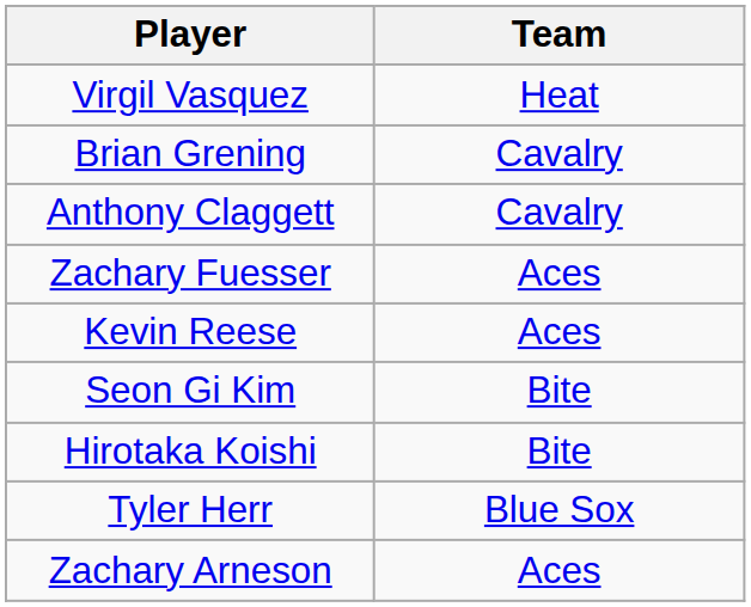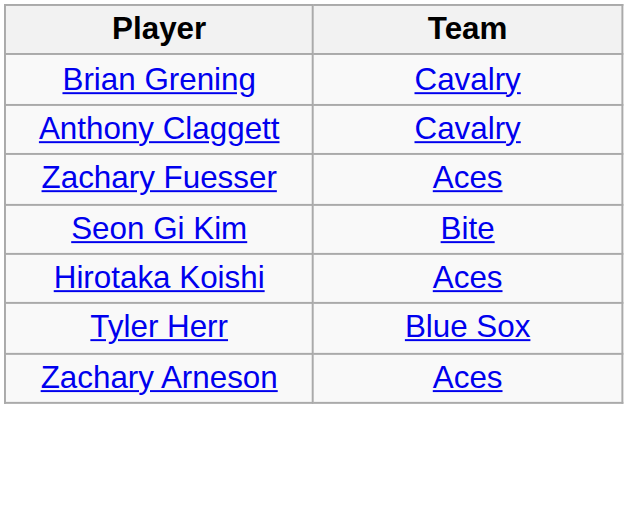- row: Virgil Vasquez | Heat
- row: Kevin Reese | Aces
Hirotaka Koishi | Team: Bite -> Aces
